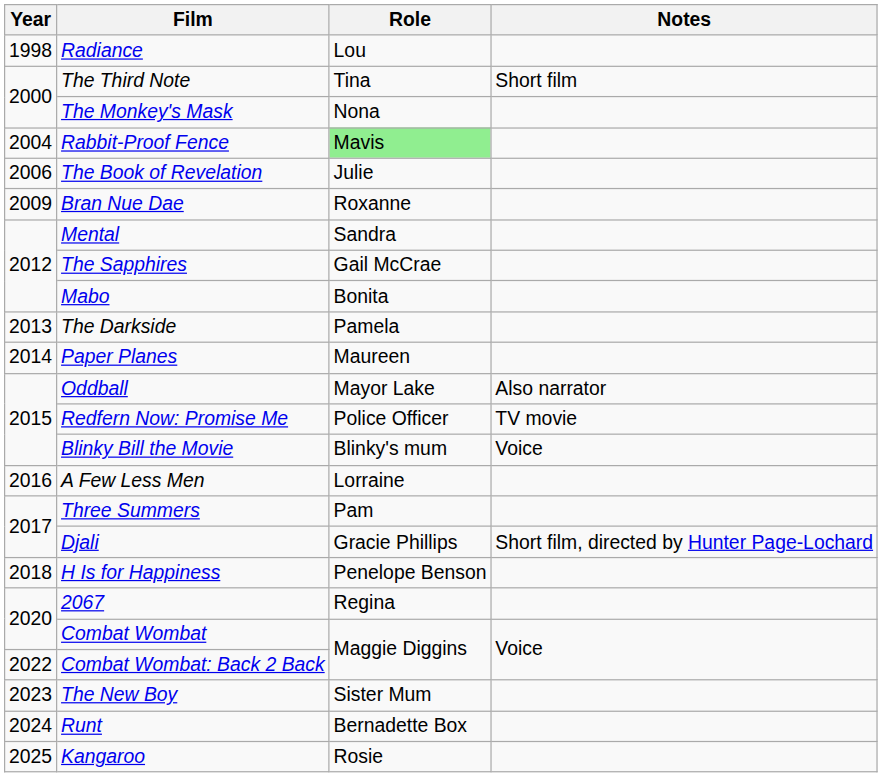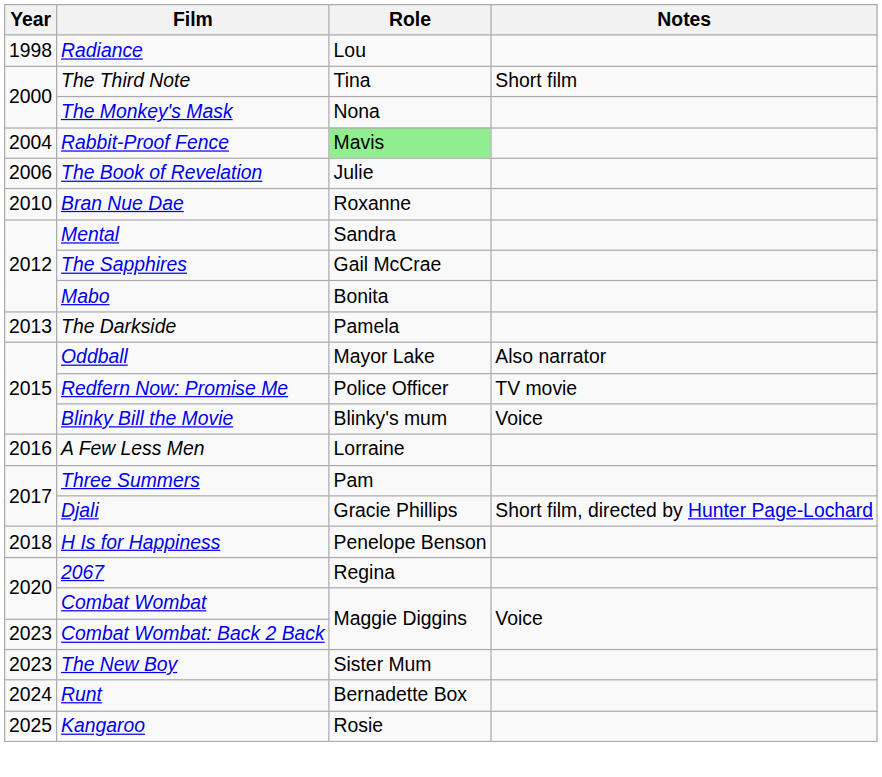Bran Nue Dae | Year: 2009 -> 2010
- row: 2014 | Paper Planes | Maureen
Combat Wombat: Back 2 Back | Year: 2022 -> 2023
